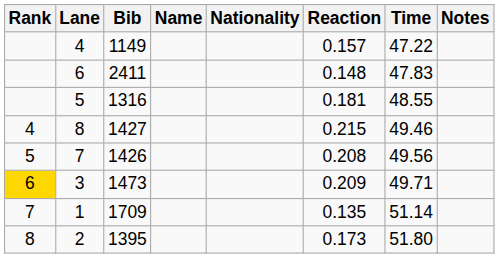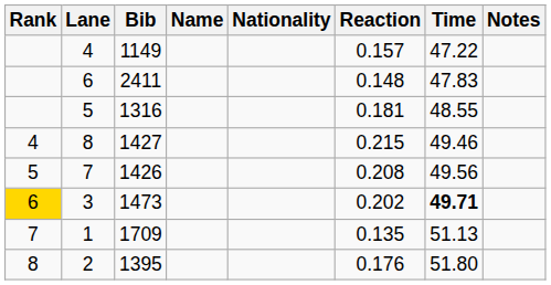3 | Reaction: 0.209 -> 0.202
3 | Time: normal -> bold
1 | Time: 51.14 -> 51.13
2 | Reaction: 0.173 -> 0.176
